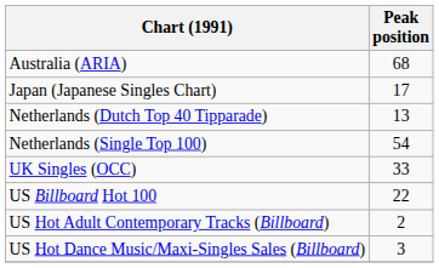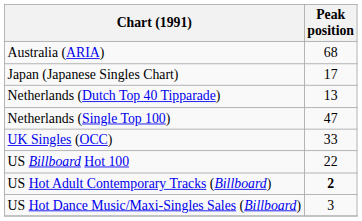Netherlands (Single Top 100) | Peak position: 54 -> 47
US Hot Adult Contemporary Tracks (Billboard) | Peak position: normal -> bold
